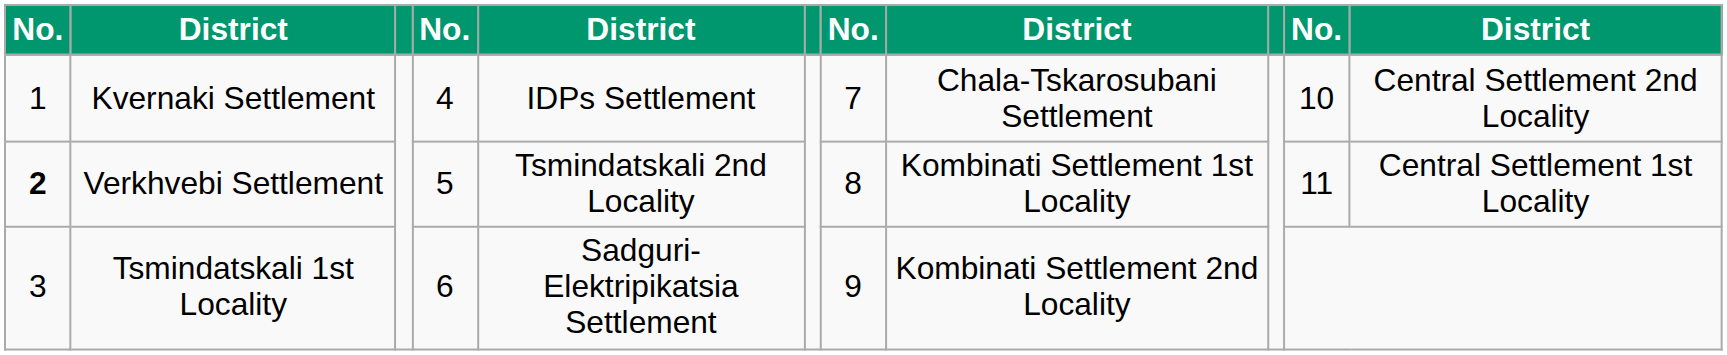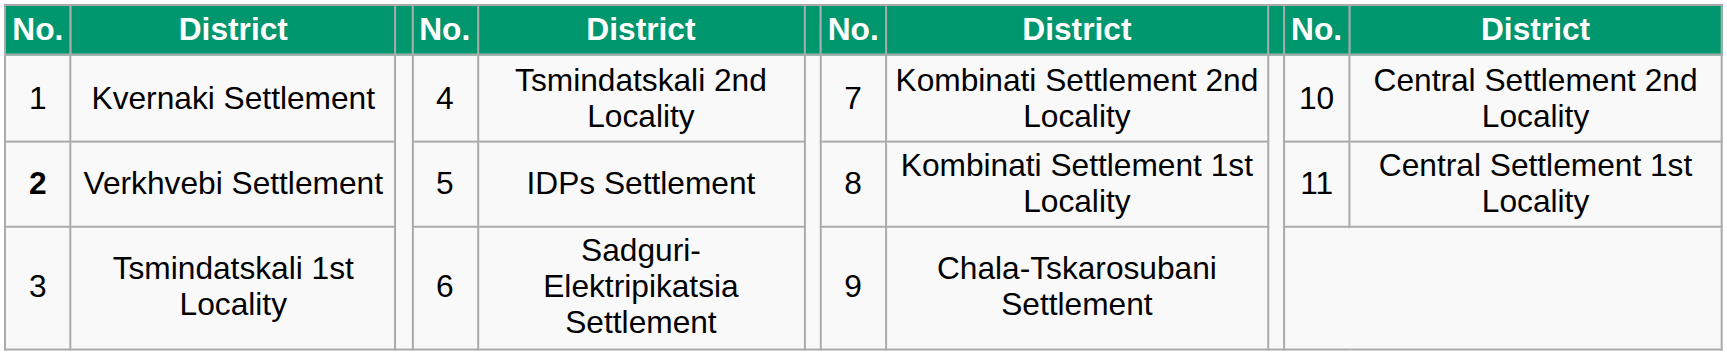Kvernaki Settlement | column 5: IDPs Settlement -> Tsmindatskali 2nd Locality
Kvernaki Settlement | column 8: Chala-Tskarosubani Settlement -> Kombinati Settlement 2nd Locality
Verkhvebi Settlement | column 5: Tsmindatskali 2nd Locality -> IDPs Settlement
Tsmindatskali 1st Locality | column 8: Kombinati Settlement 2nd Locality -> Chala-Tskarosubani Settlement
